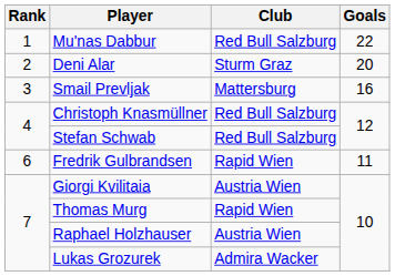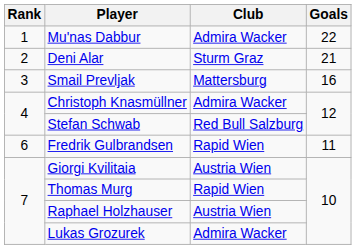Mu'nas Dabbur | Club: Red Bull Salzburg -> Admira Wacker
Deni Alar | Goals: 20 -> 21
Christoph Knasmüllner | Club: Red Bull Salzburg -> Admira Wacker
